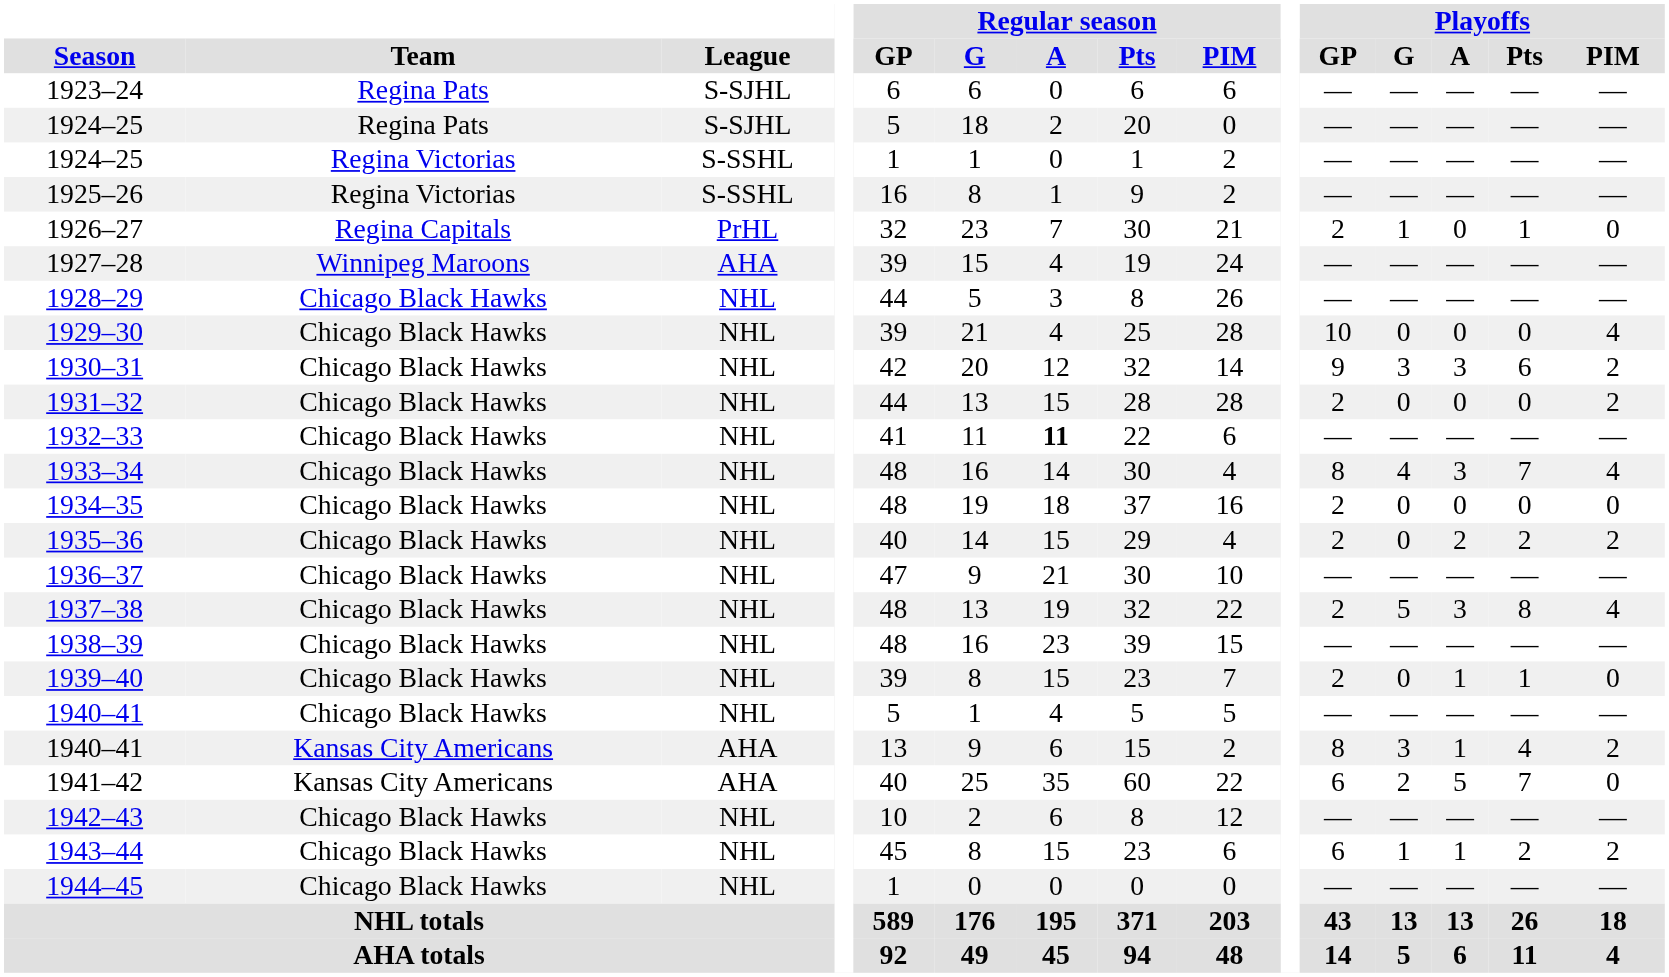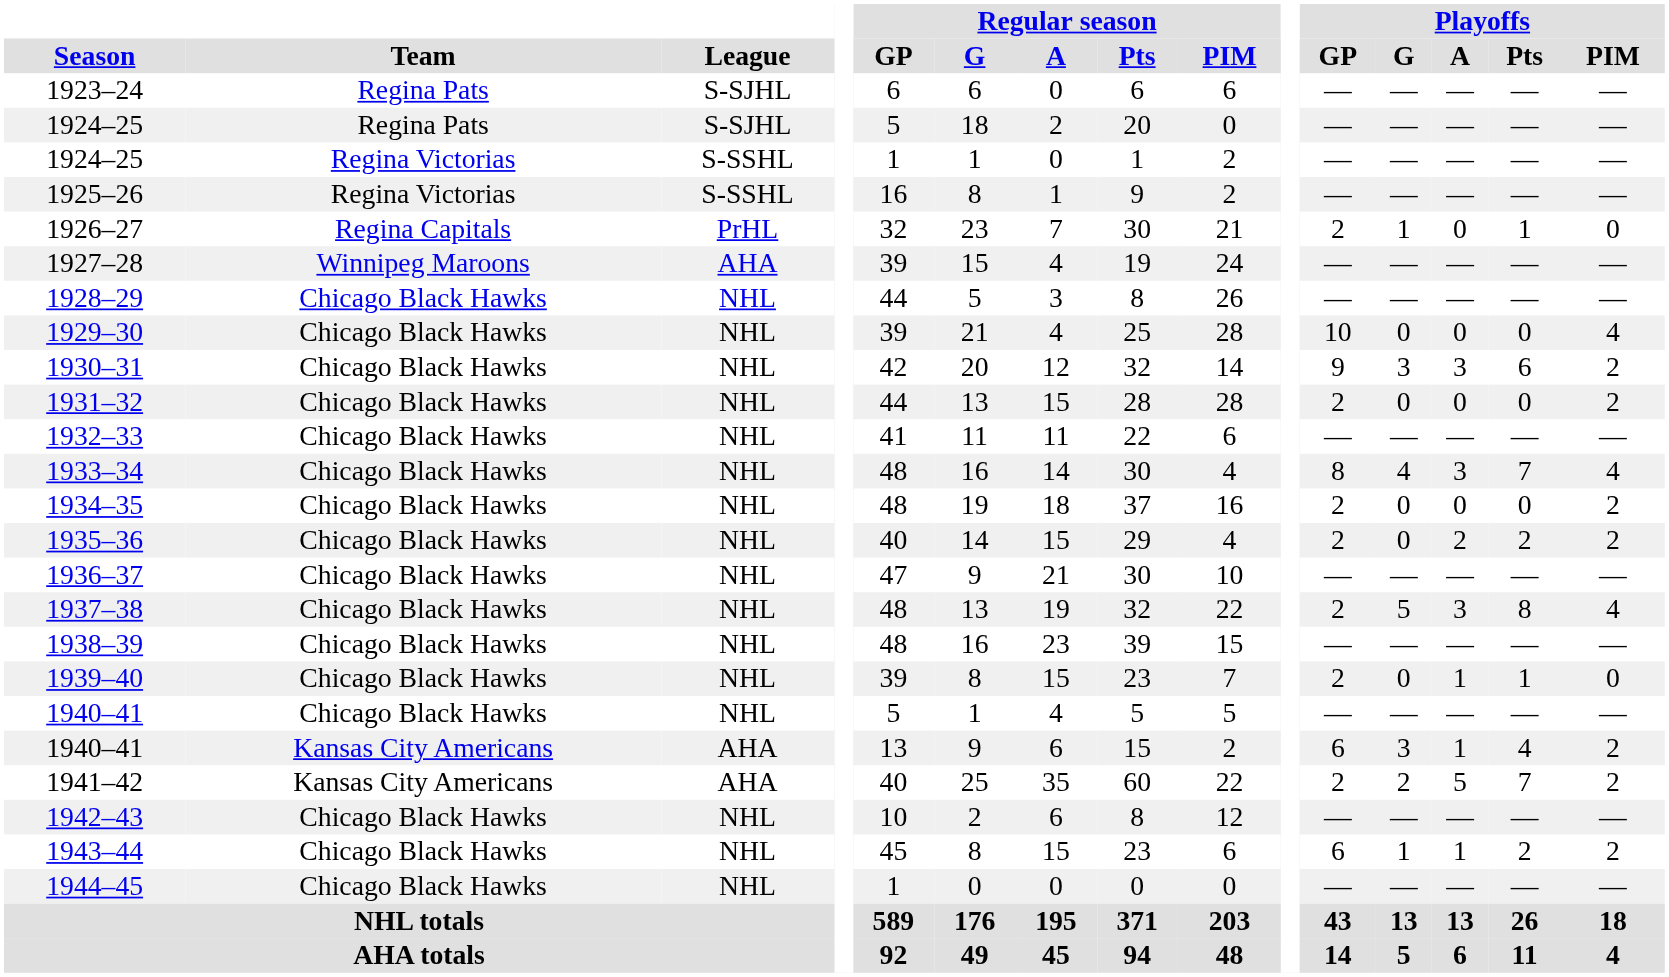1932–33 | Regular season / A: bold -> normal
1934–35 | Playoffs / PIM: 0 -> 2
1940–41 / Kansas City Americans | Playoffs / GP: 8 -> 6
1941–42 | Playoffs / GP: 6 -> 2
1941–42 | Playoffs / PIM: 0 -> 2
